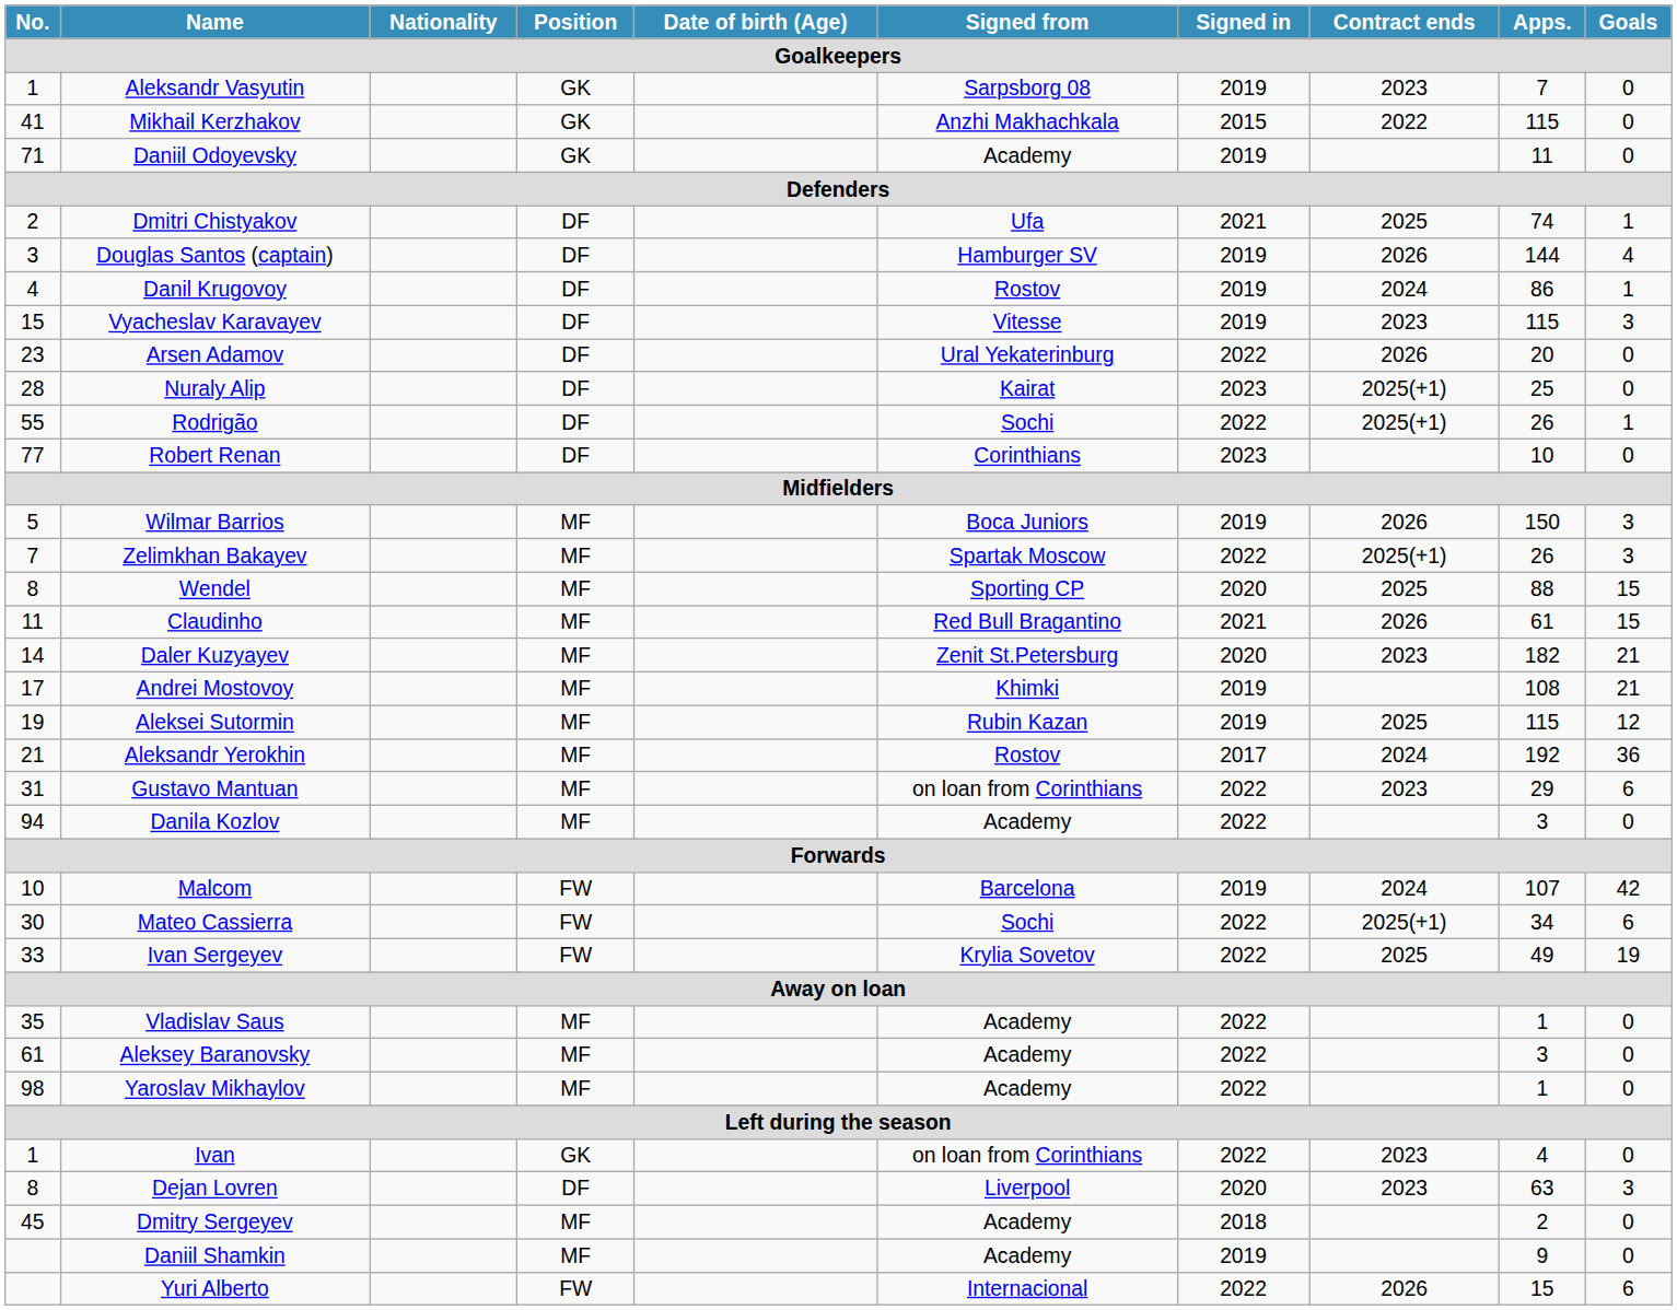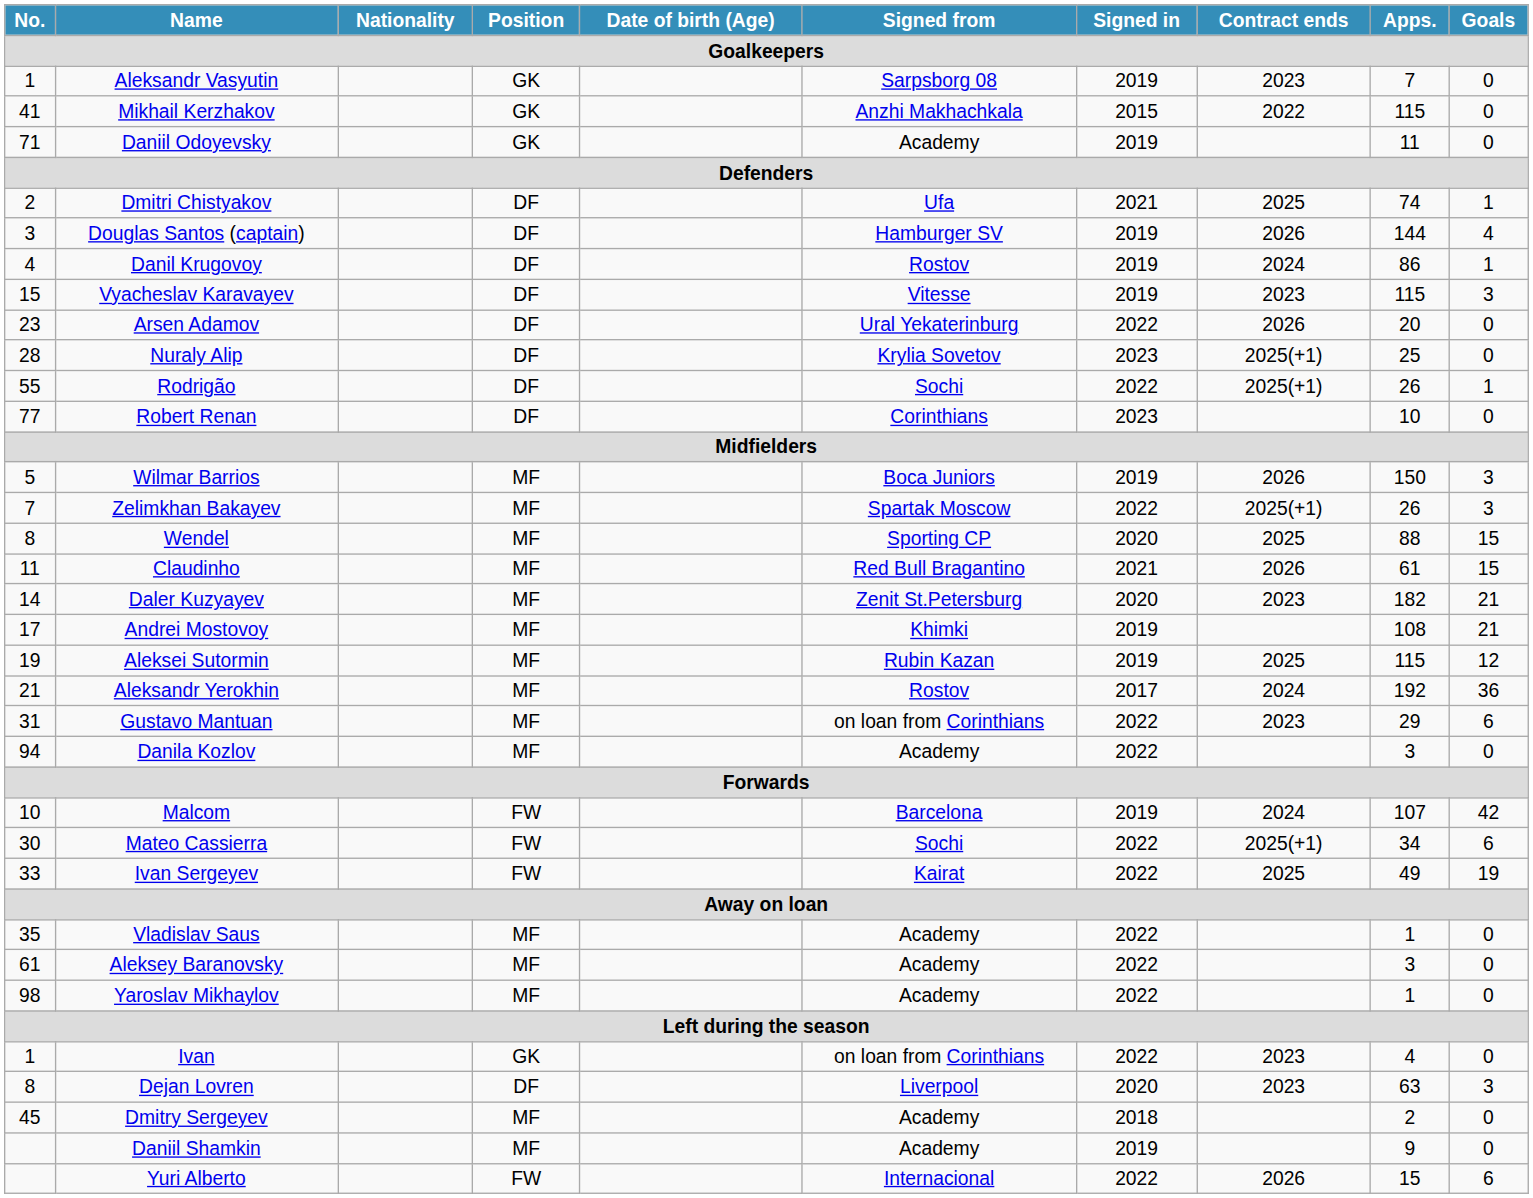Nuraly Alip | Signed from: Kairat -> Krylia Sovetov
Ivan Sergeyev | Signed from: Krylia Sovetov -> Kairat
